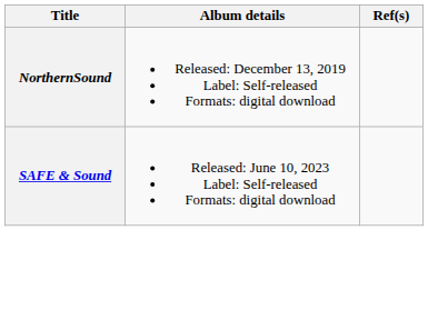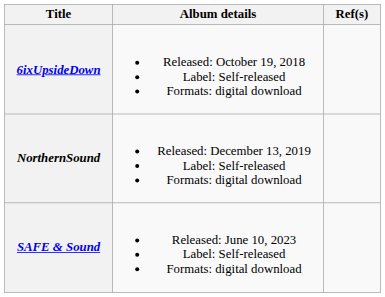+ row: 6ixUpsideDown | Released: October 19, 2018 Label: Self-released Formats: digital download
